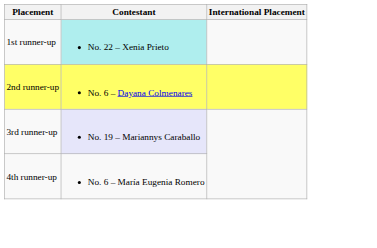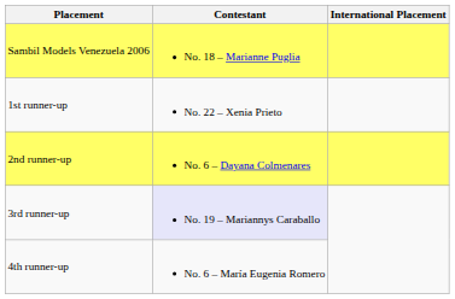+ row: Sambil Models Venezuela 2006 | No. 18 – Marianne Puglia
1st runner-up | Contestant: paleturquoise background -> no background
